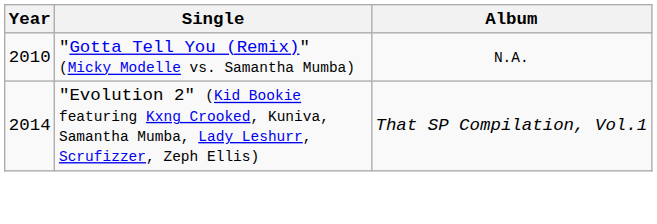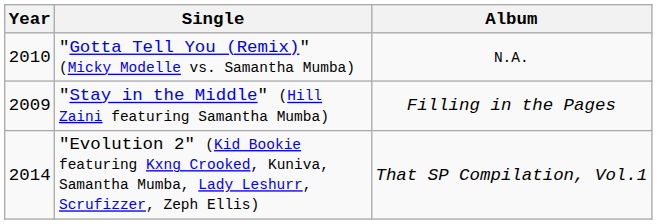+ row: 2009 | "Stay in the Middle" (Hill Zaini featuring Samantha Mumba) | Filling in the Pages
